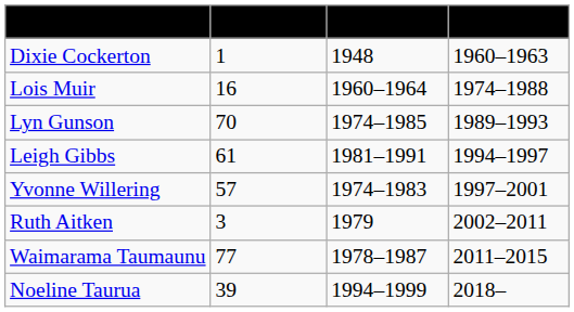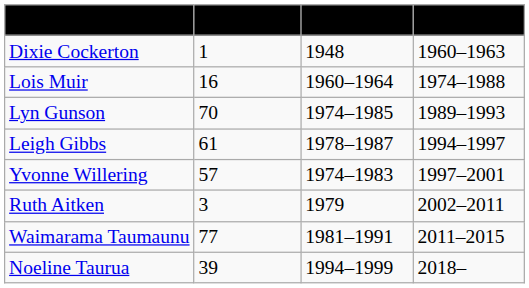Leigh Gibbs | Player years: 1981–1991 -> 1978–1987
Waimarama Taumaunu | Player years: 1978–1987 -> 1981–1991
